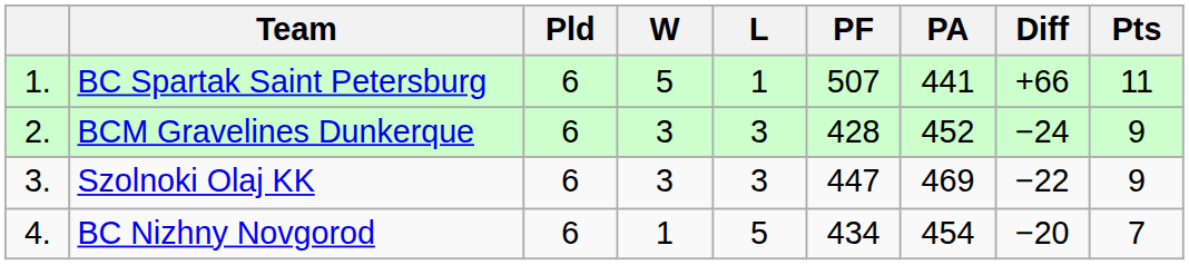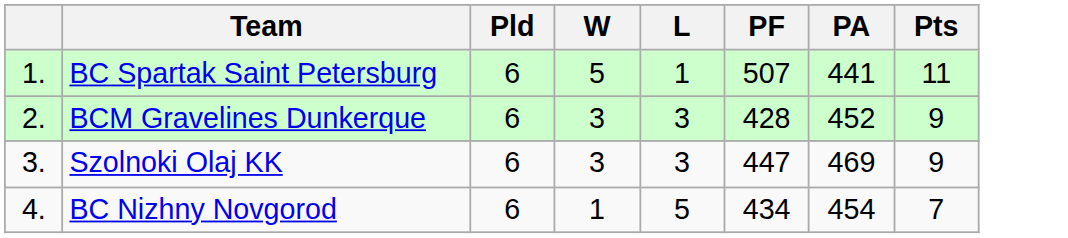- column: Diff | +66 | −24 | −22 | −20
